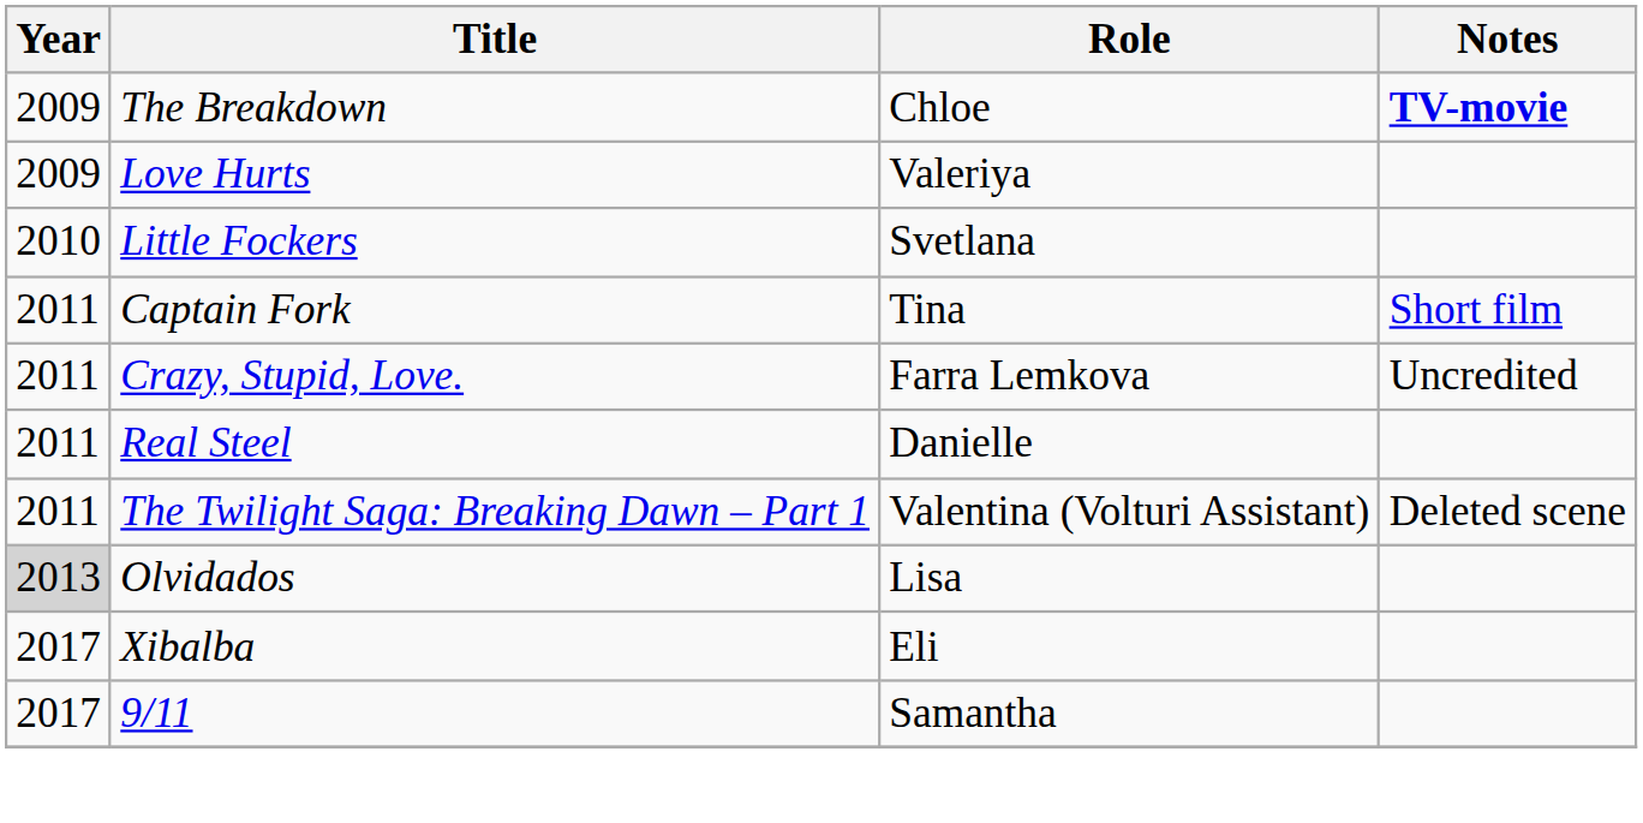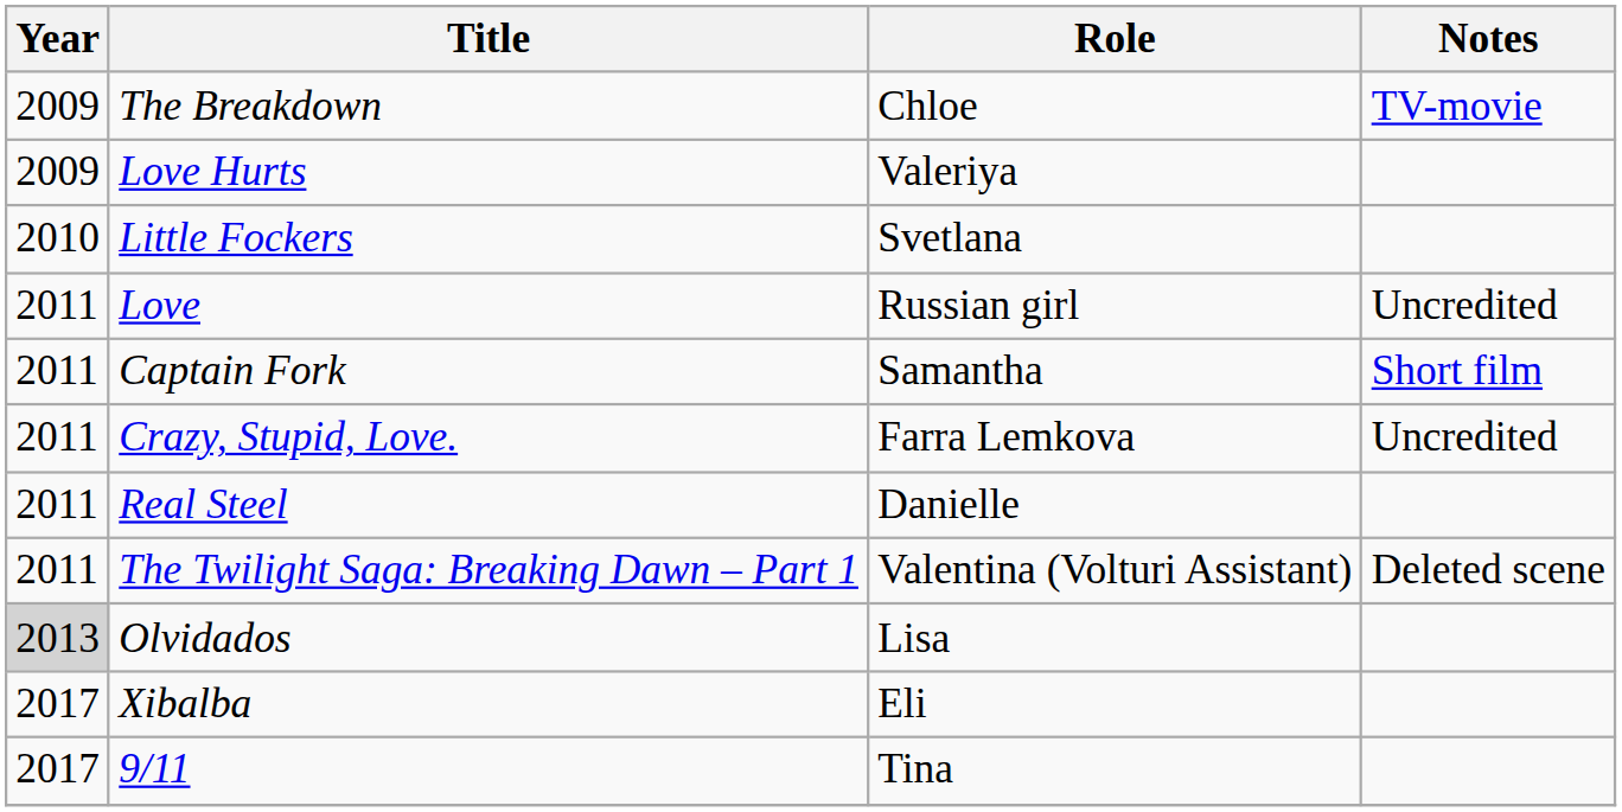The Breakdown | Notes: bold -> normal
+ row: 2011 | Love | Russian girl | Uncredited
Captain Fork | Role: Tina -> Samantha
9/11 | Role: Samantha -> Tina
